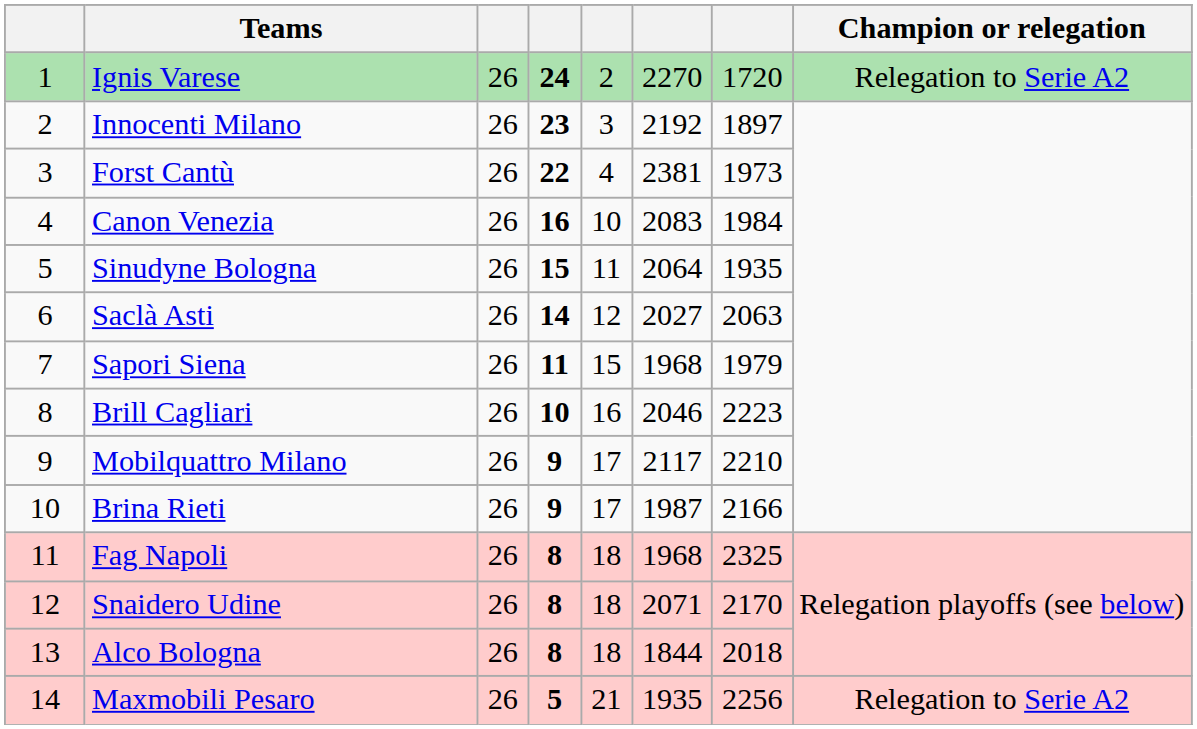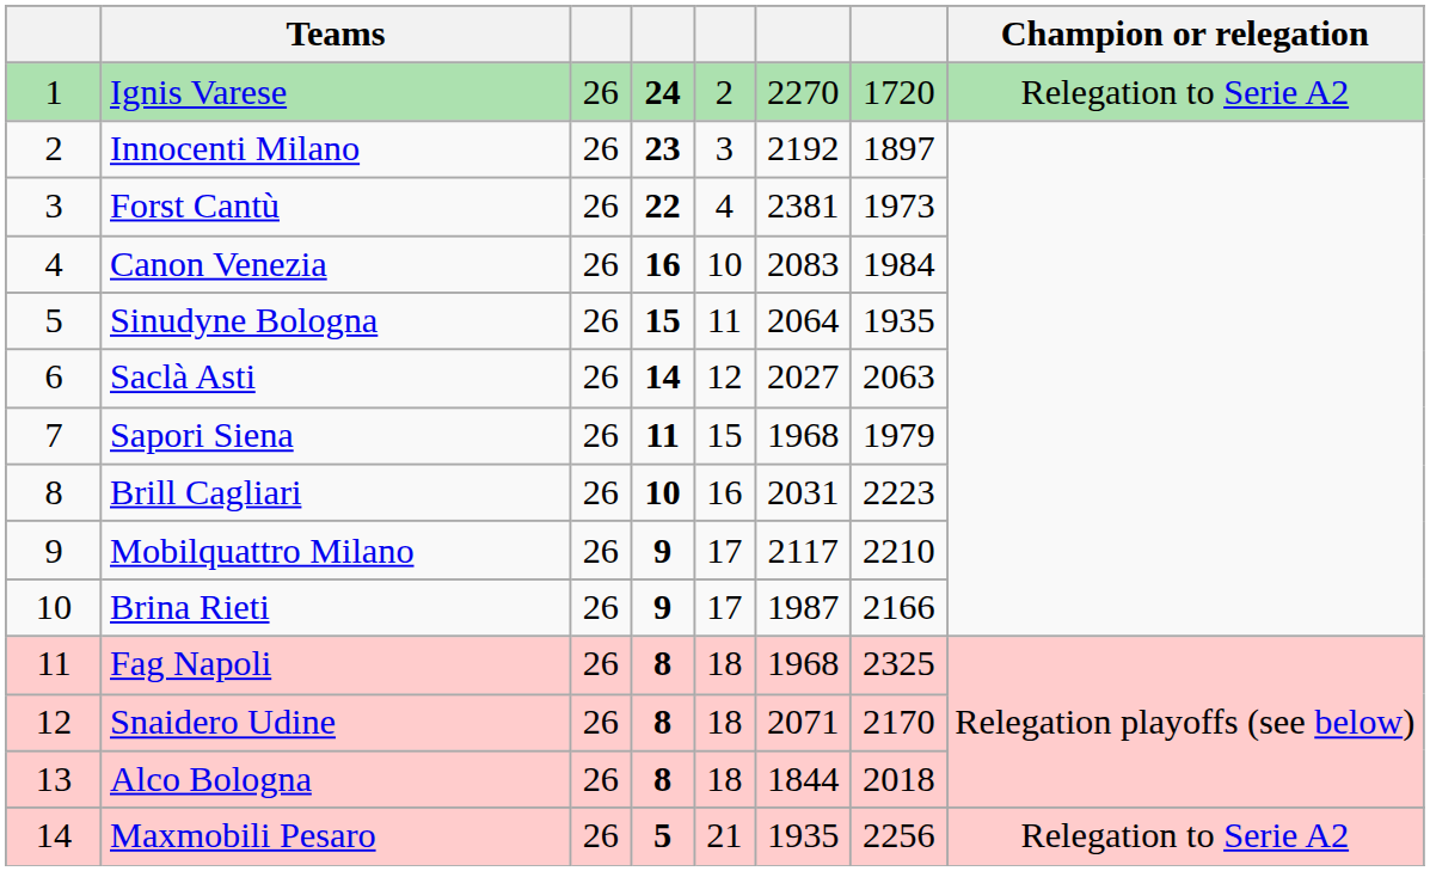Brill Cagliari | column 6: 2046 -> 2031
